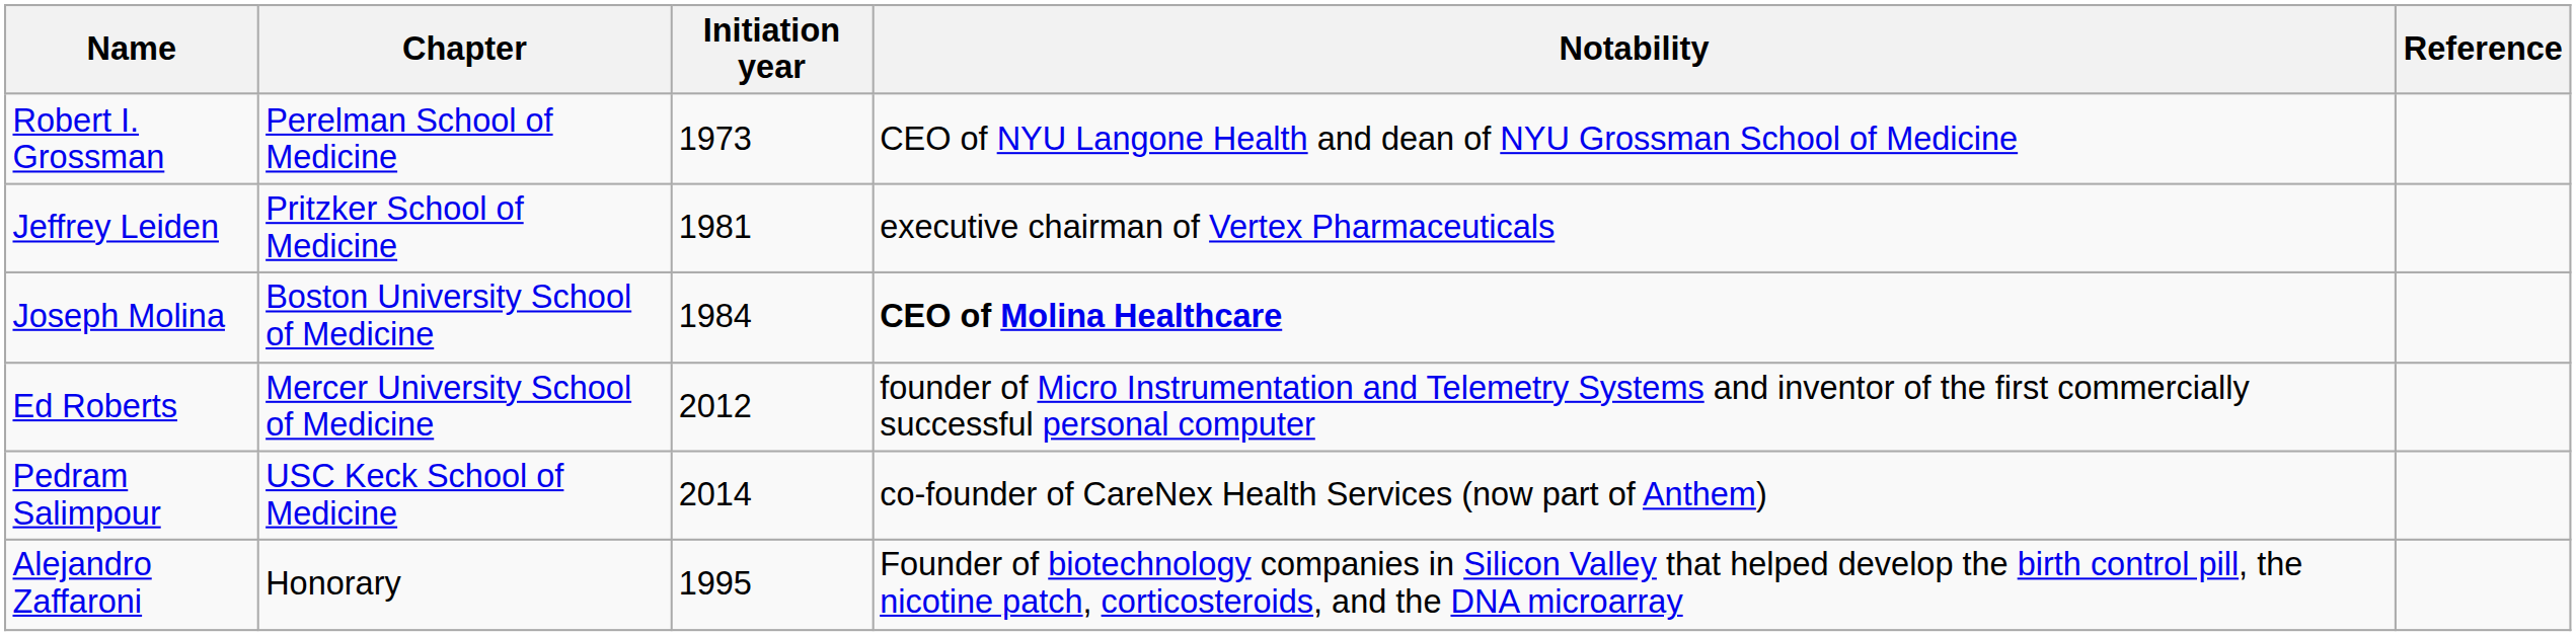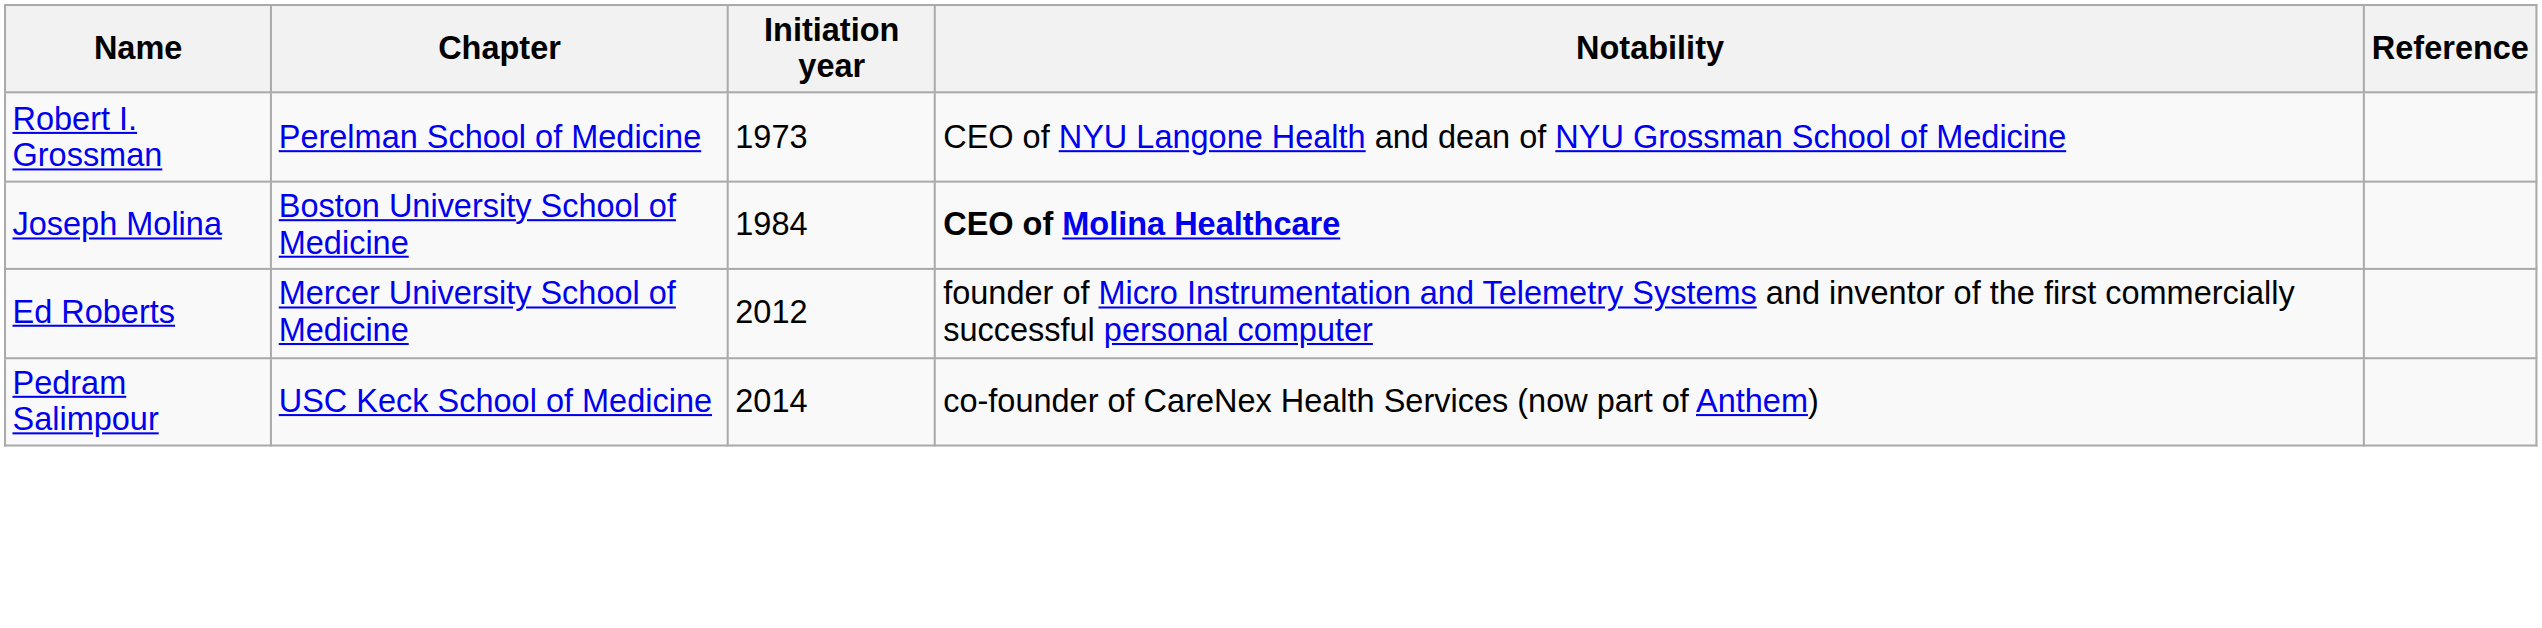- row: Jeffrey Leiden | Pritzker School of Medicine | 1981 | executive chairman of Vertex Pharmaceuticals
- row: Alejandro Zaffaroni | Honorary | 1995 | Founder of biotechnology companies in Silicon Valley that helped develop the birth control pill, the nicotine patch, corticosteroids, and the DNA microarray
